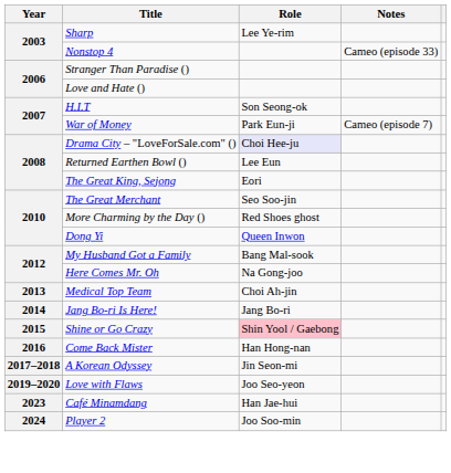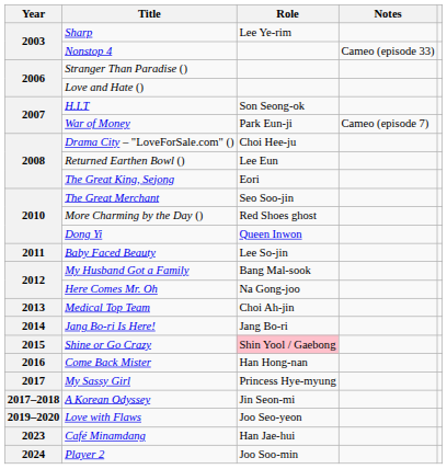Drama City – "LoveForSale.com" () | Role: lavender background -> no background
+ row: 2011 | Baby Faced Beauty | Lee So-jin
+ row: 2017 | My Sassy Girl | Princess Hye-myung
